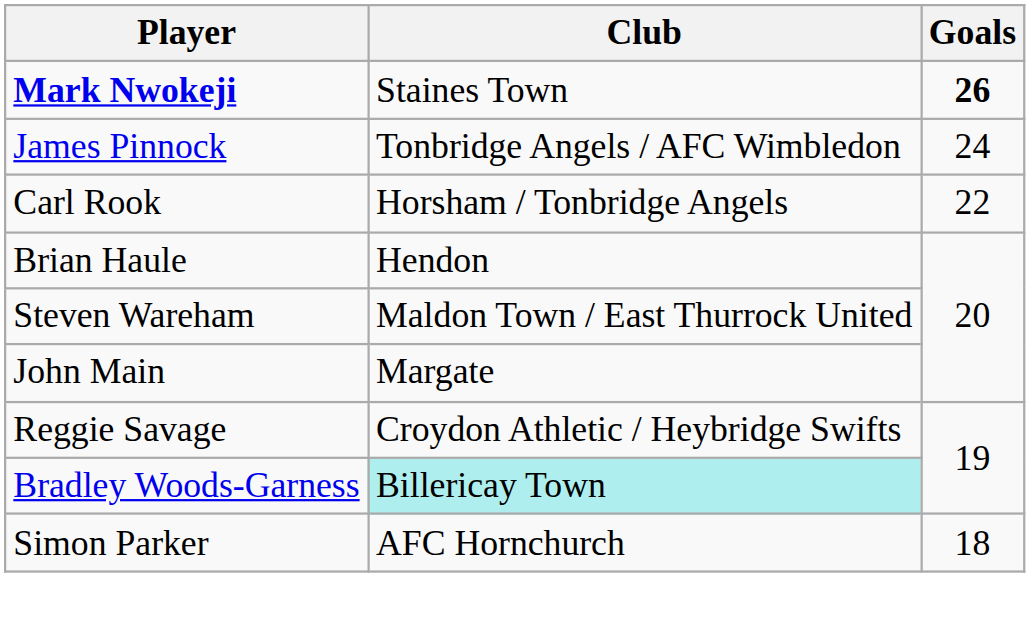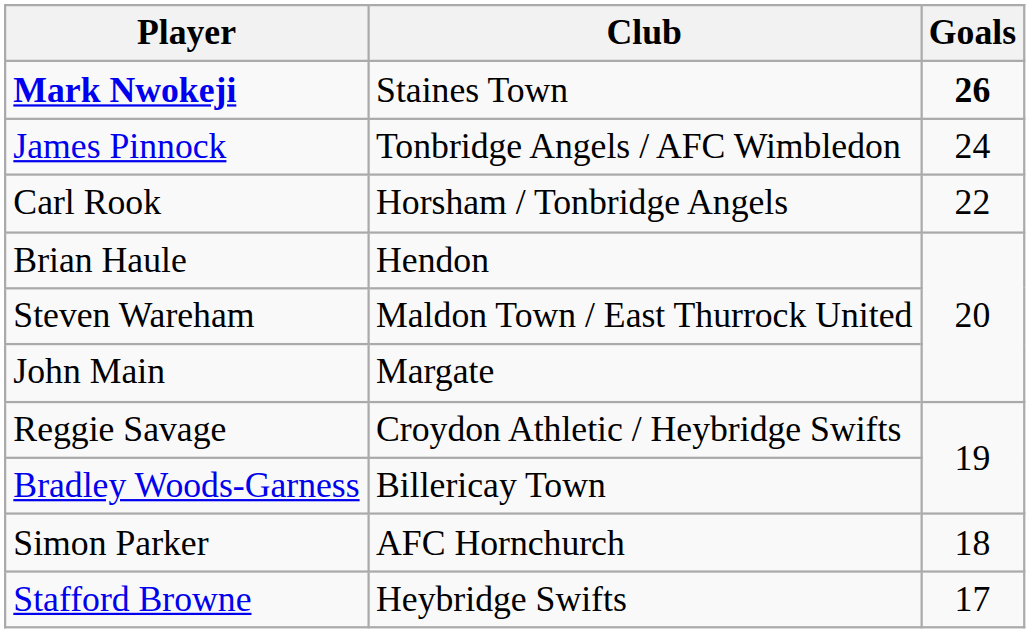Bradley Woods-Garness | Club: paleturquoise background -> no background
+ row: Stafford Browne | Heybridge Swifts | 17
